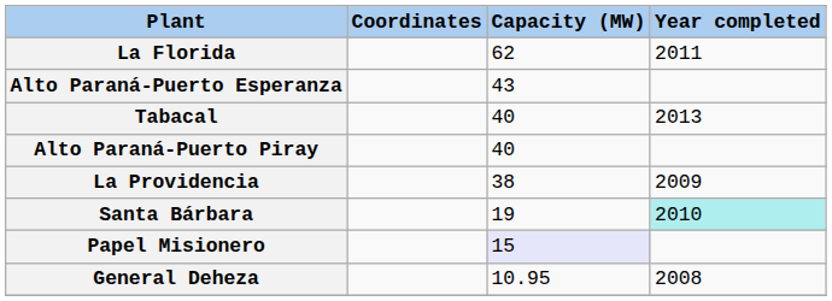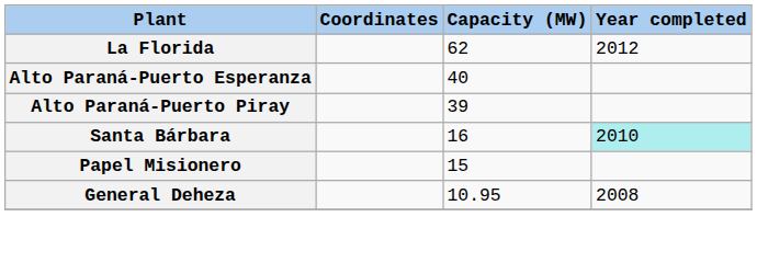La Florida | Year completed: 2011 -> 2012
Alto Paraná-Puerto Esperanza | Capacity (MW): 43 -> 40
- row: Tabacal | 40 | 2013
Alto Paraná-Puerto Piray | Capacity (MW): 40 -> 39
- row: La Providencia | 38 | 2009
Santa Bárbara | Capacity (MW): 19 -> 16
Papel Misionero | Capacity (MW): lavender background -> no background
